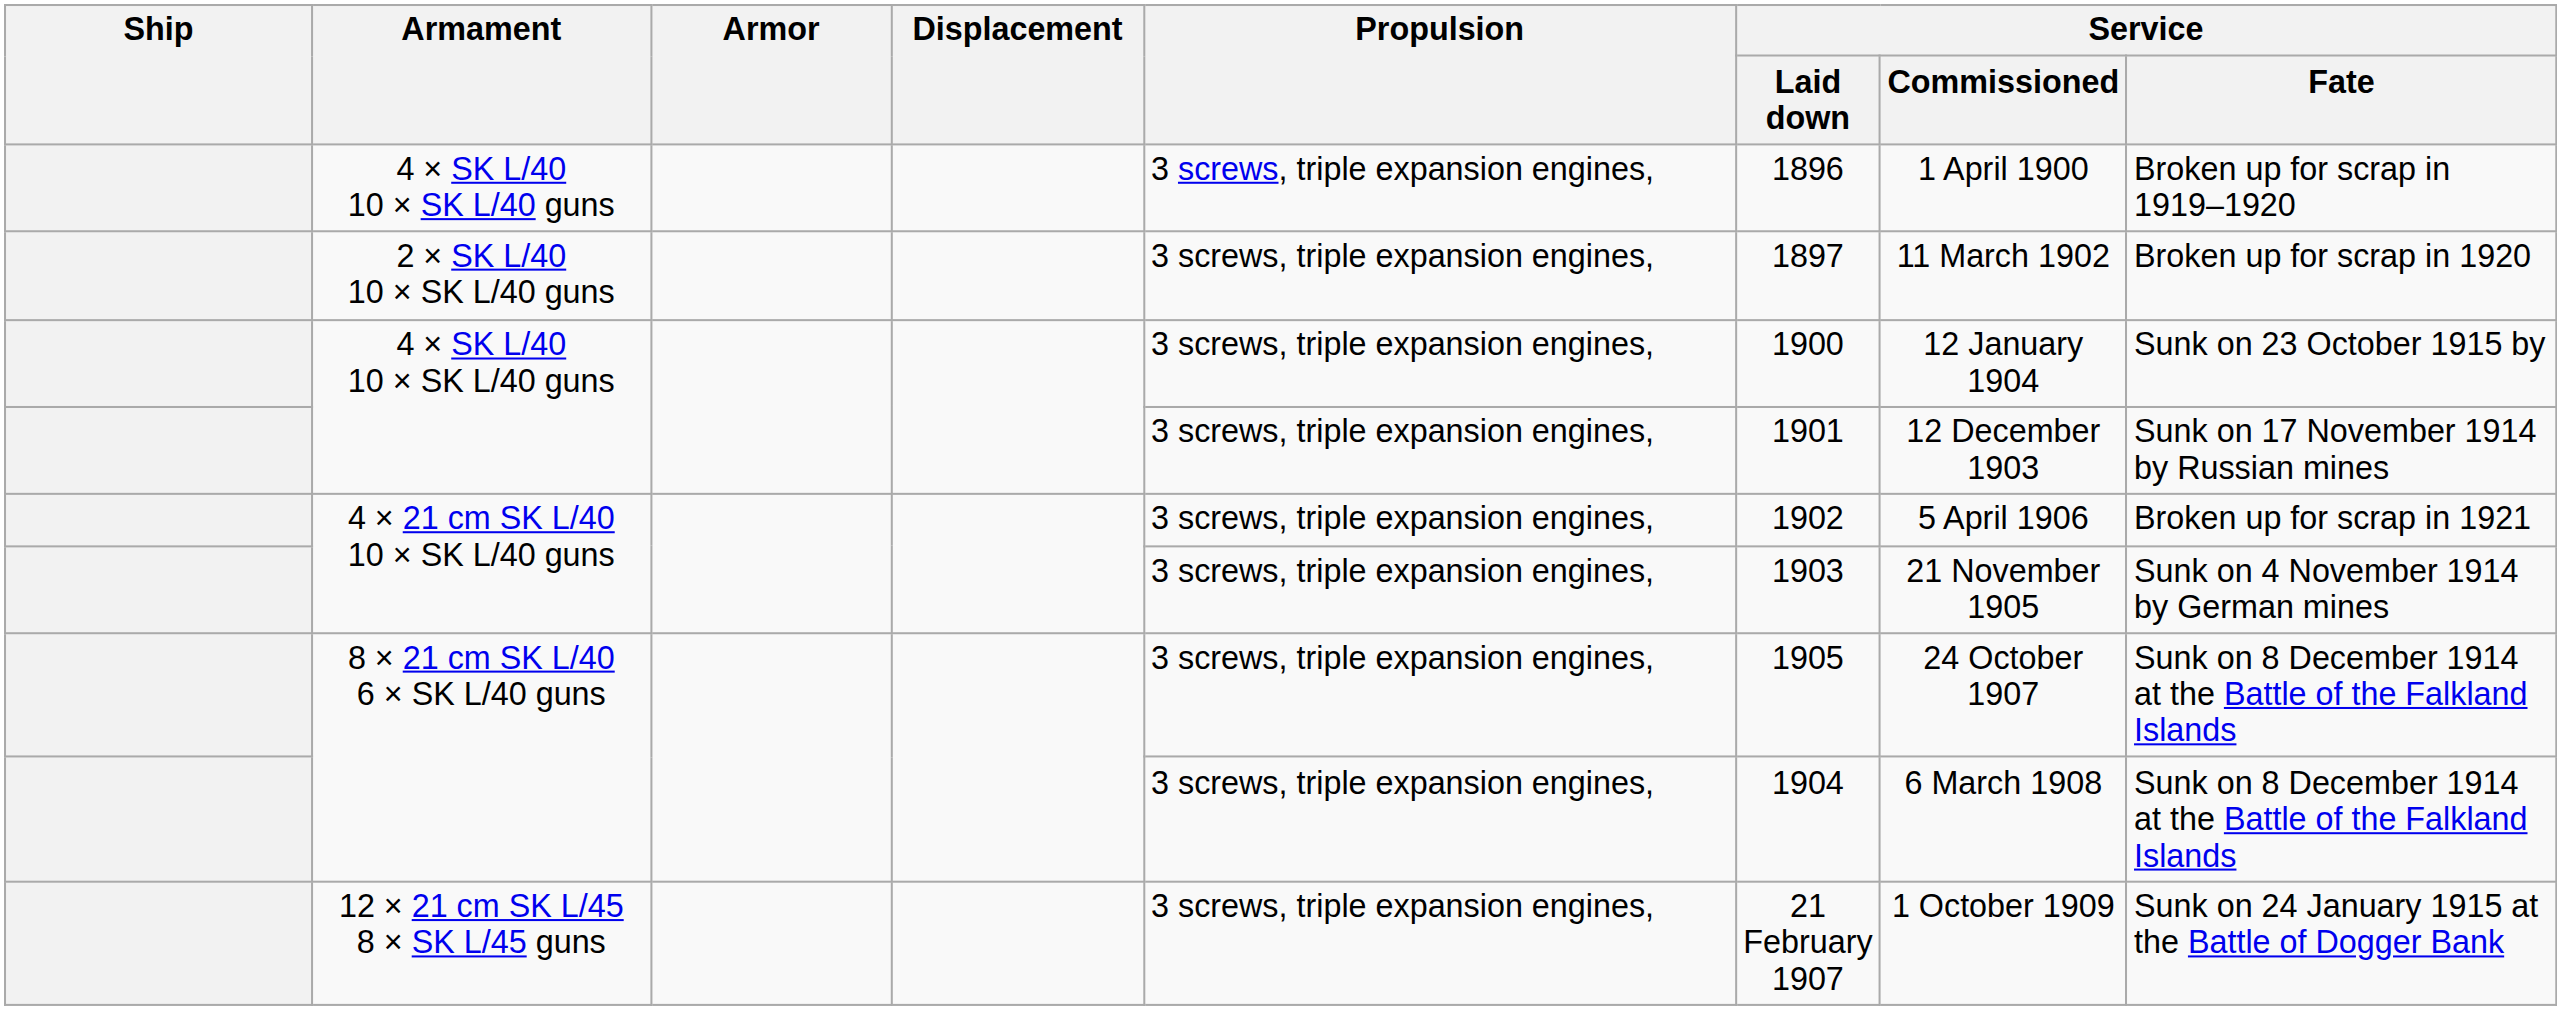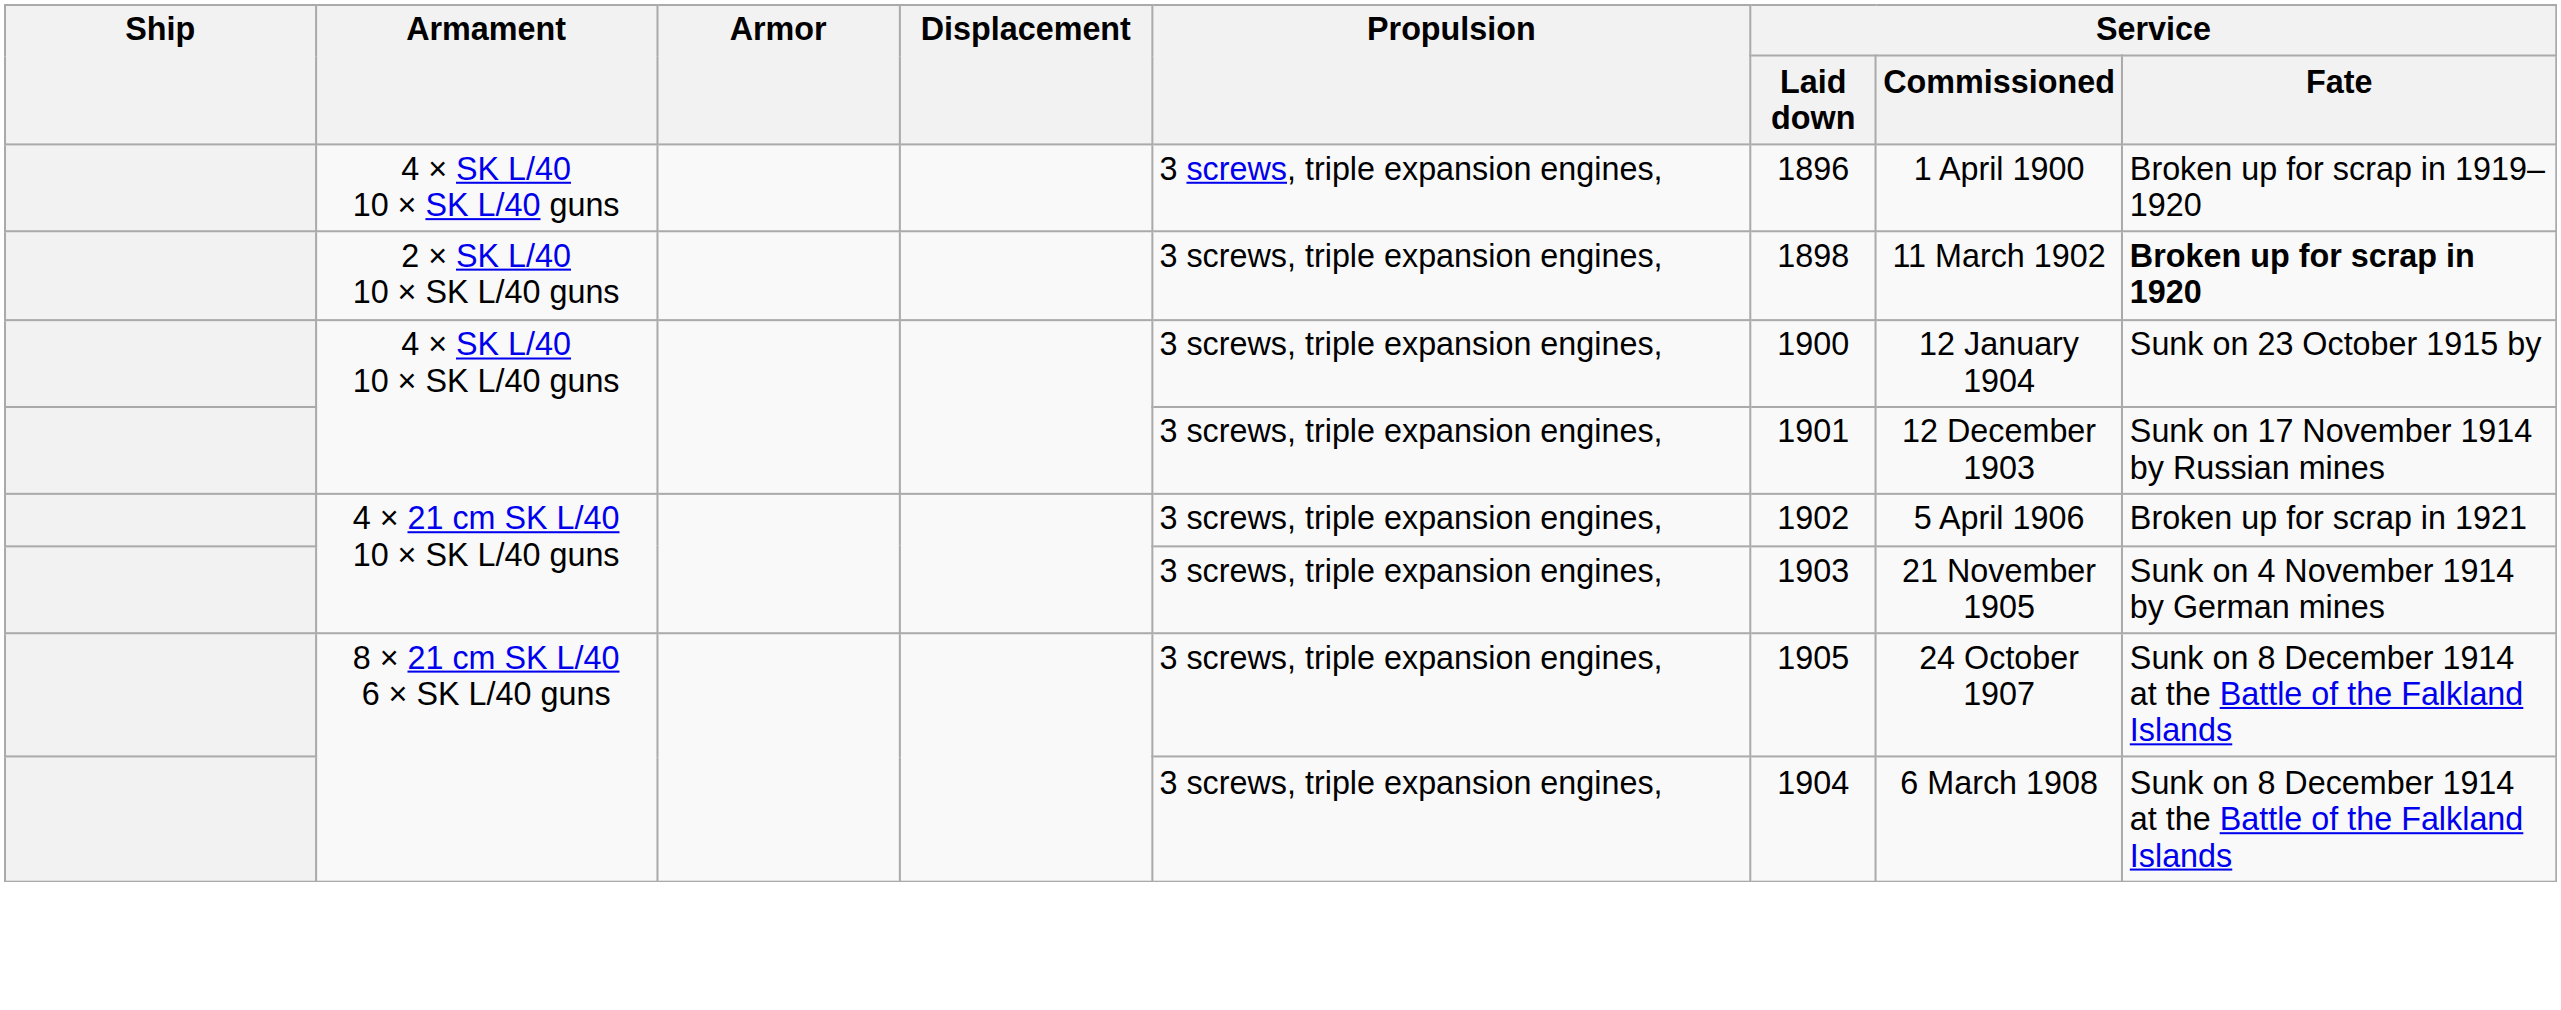2 × SK L/40 10 × SK L/40 guns | Service / Laid down: 1897 -> 1898
2 × SK L/40 10 × SK L/40 guns | Service / Fate: normal -> bold
- row: 12 × 21 cm SK L/45 8 × SK L/45 guns | 3 screws, triple expansion engines, | 21 February 1907 | 1 October 1909 | Sunk on 24 January 1915 at the Battle of Dogger Bank
